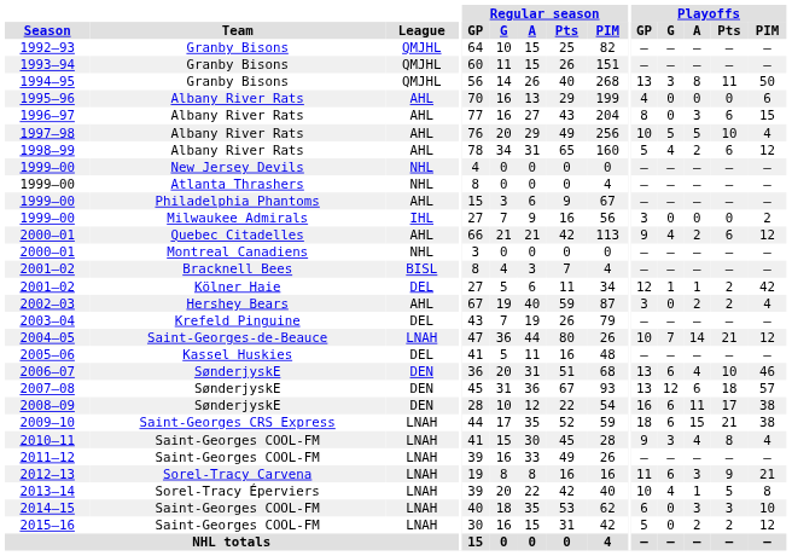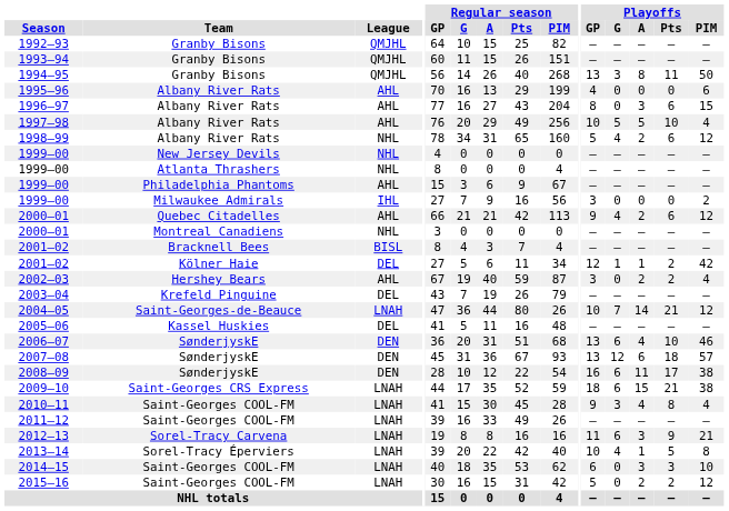1998–99 | League: AHL -> NHL
